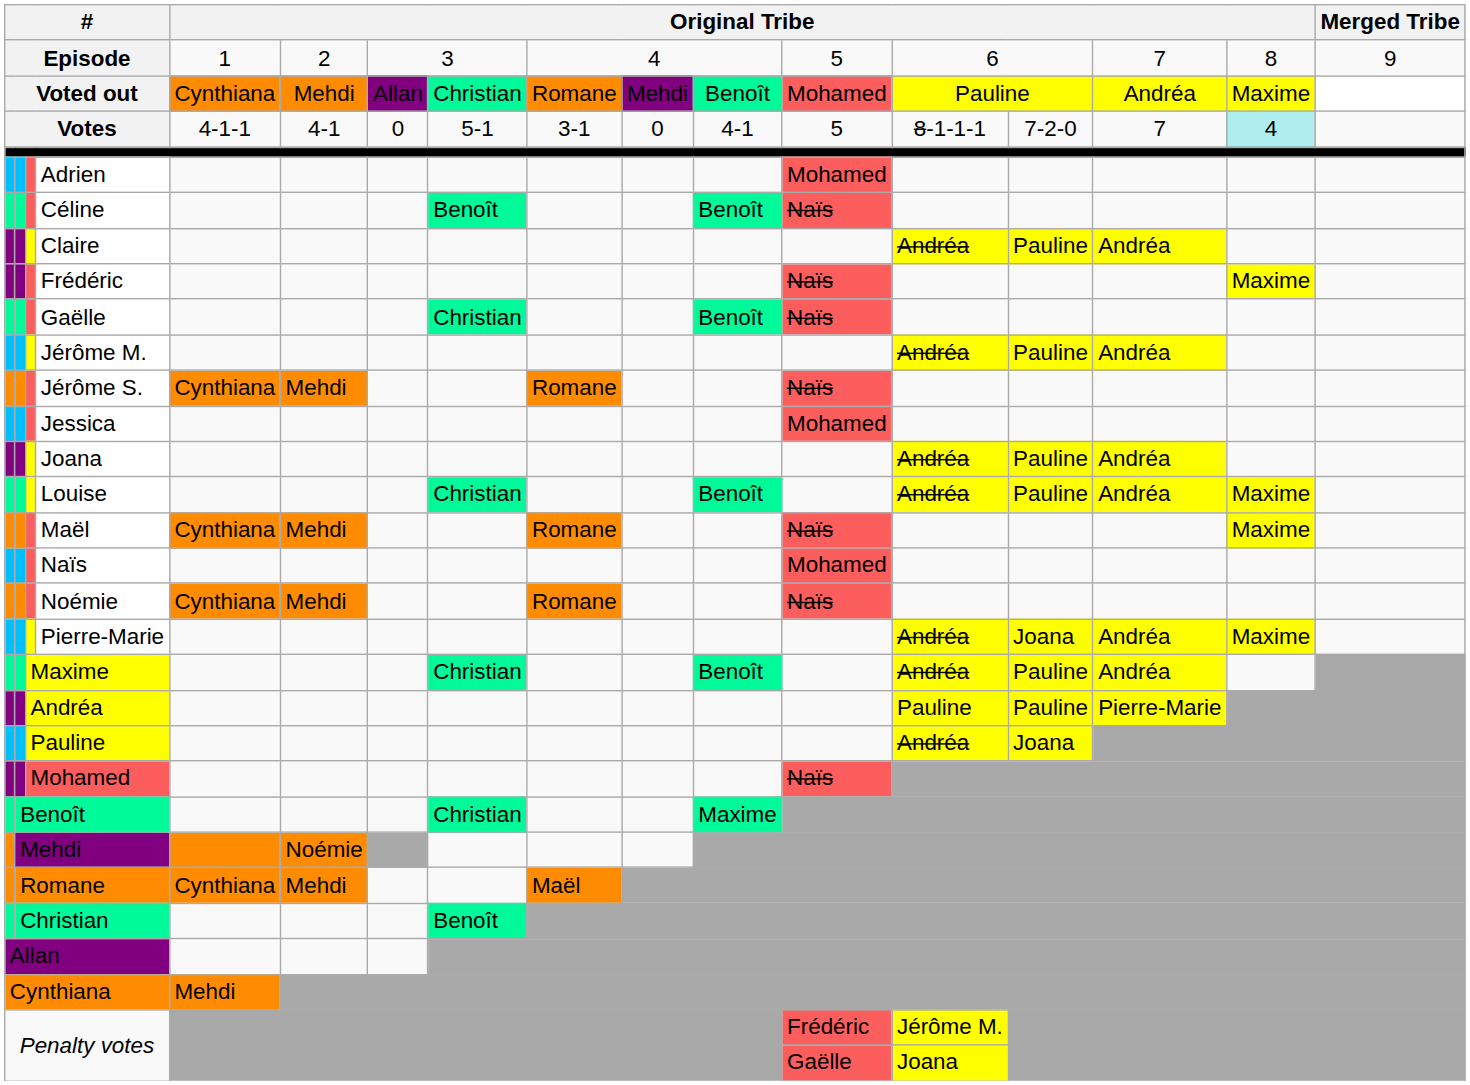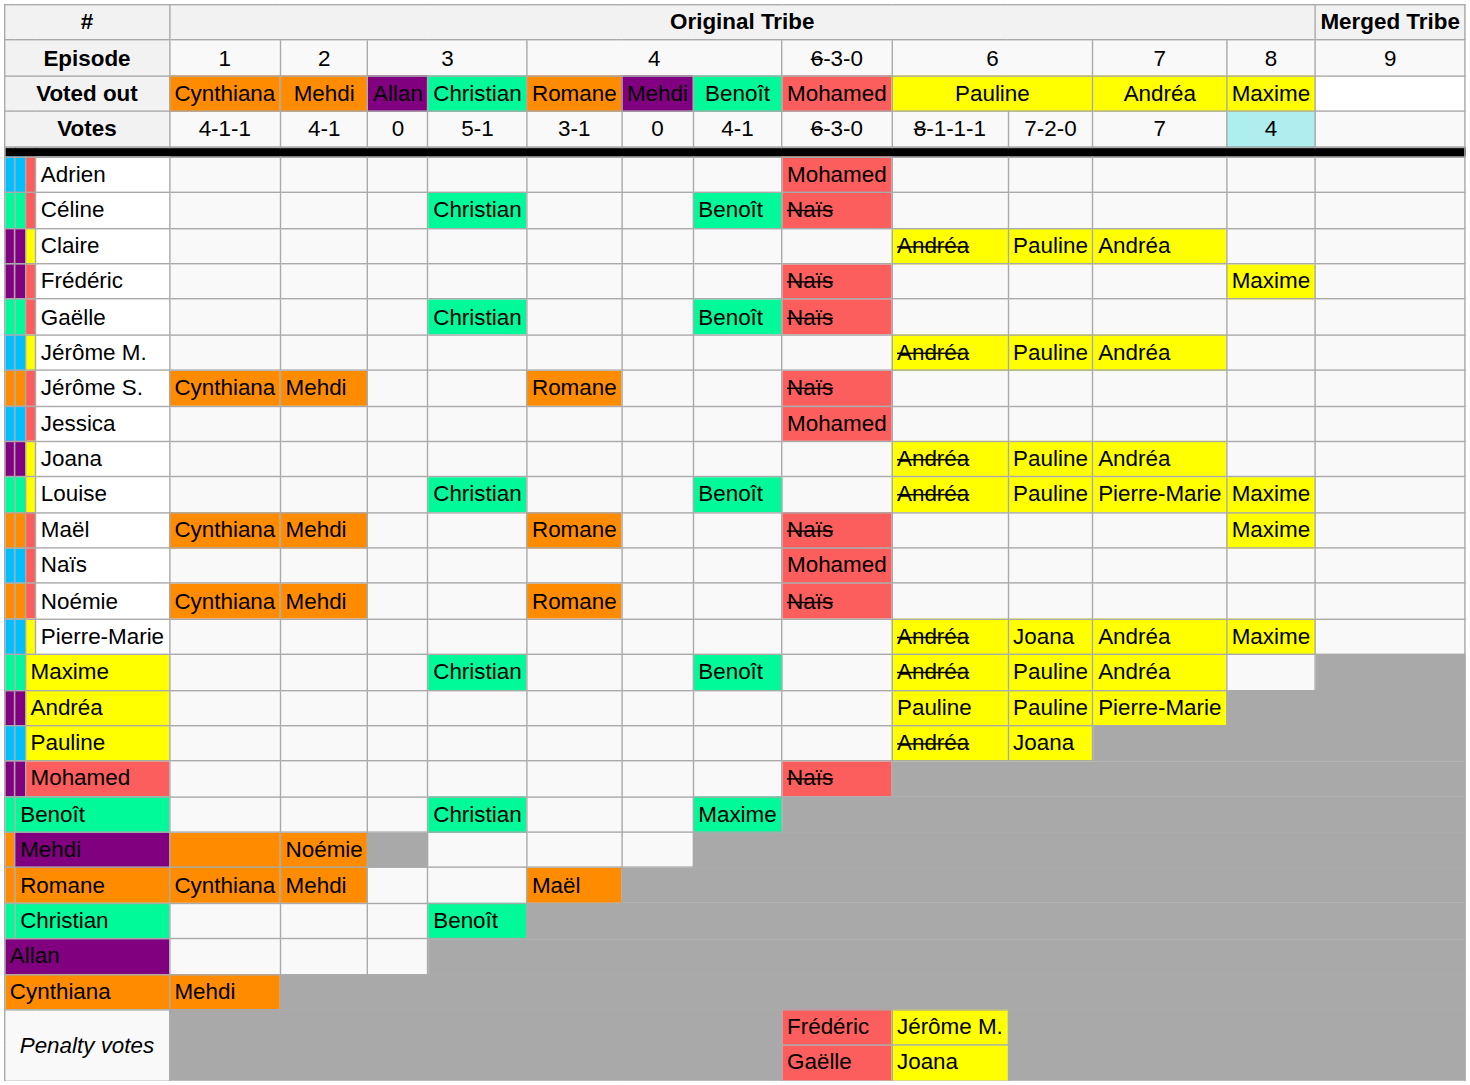Episode | column 12: 5 -> 6-3-0
Votes | column 12: 5 -> 6-3-0
Céline | column 8: Benoît -> Christian
Louise | column 15: Andréa -> Pierre-Marie
